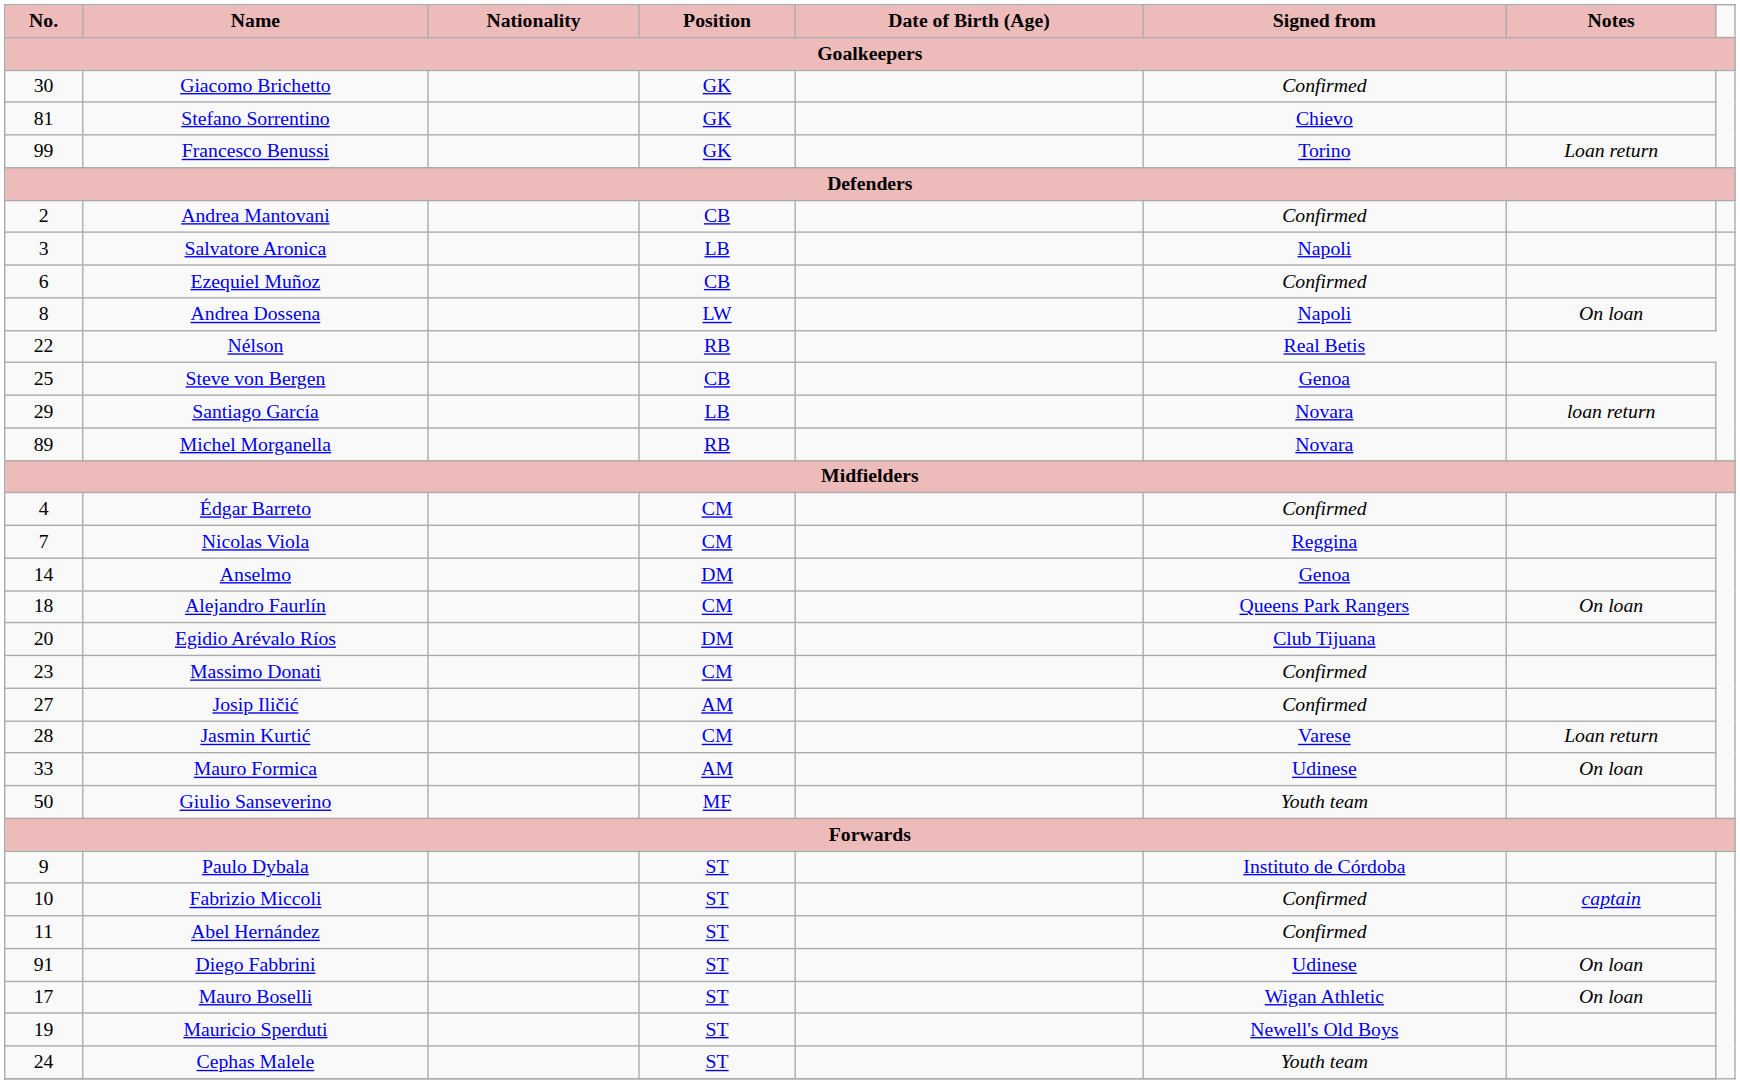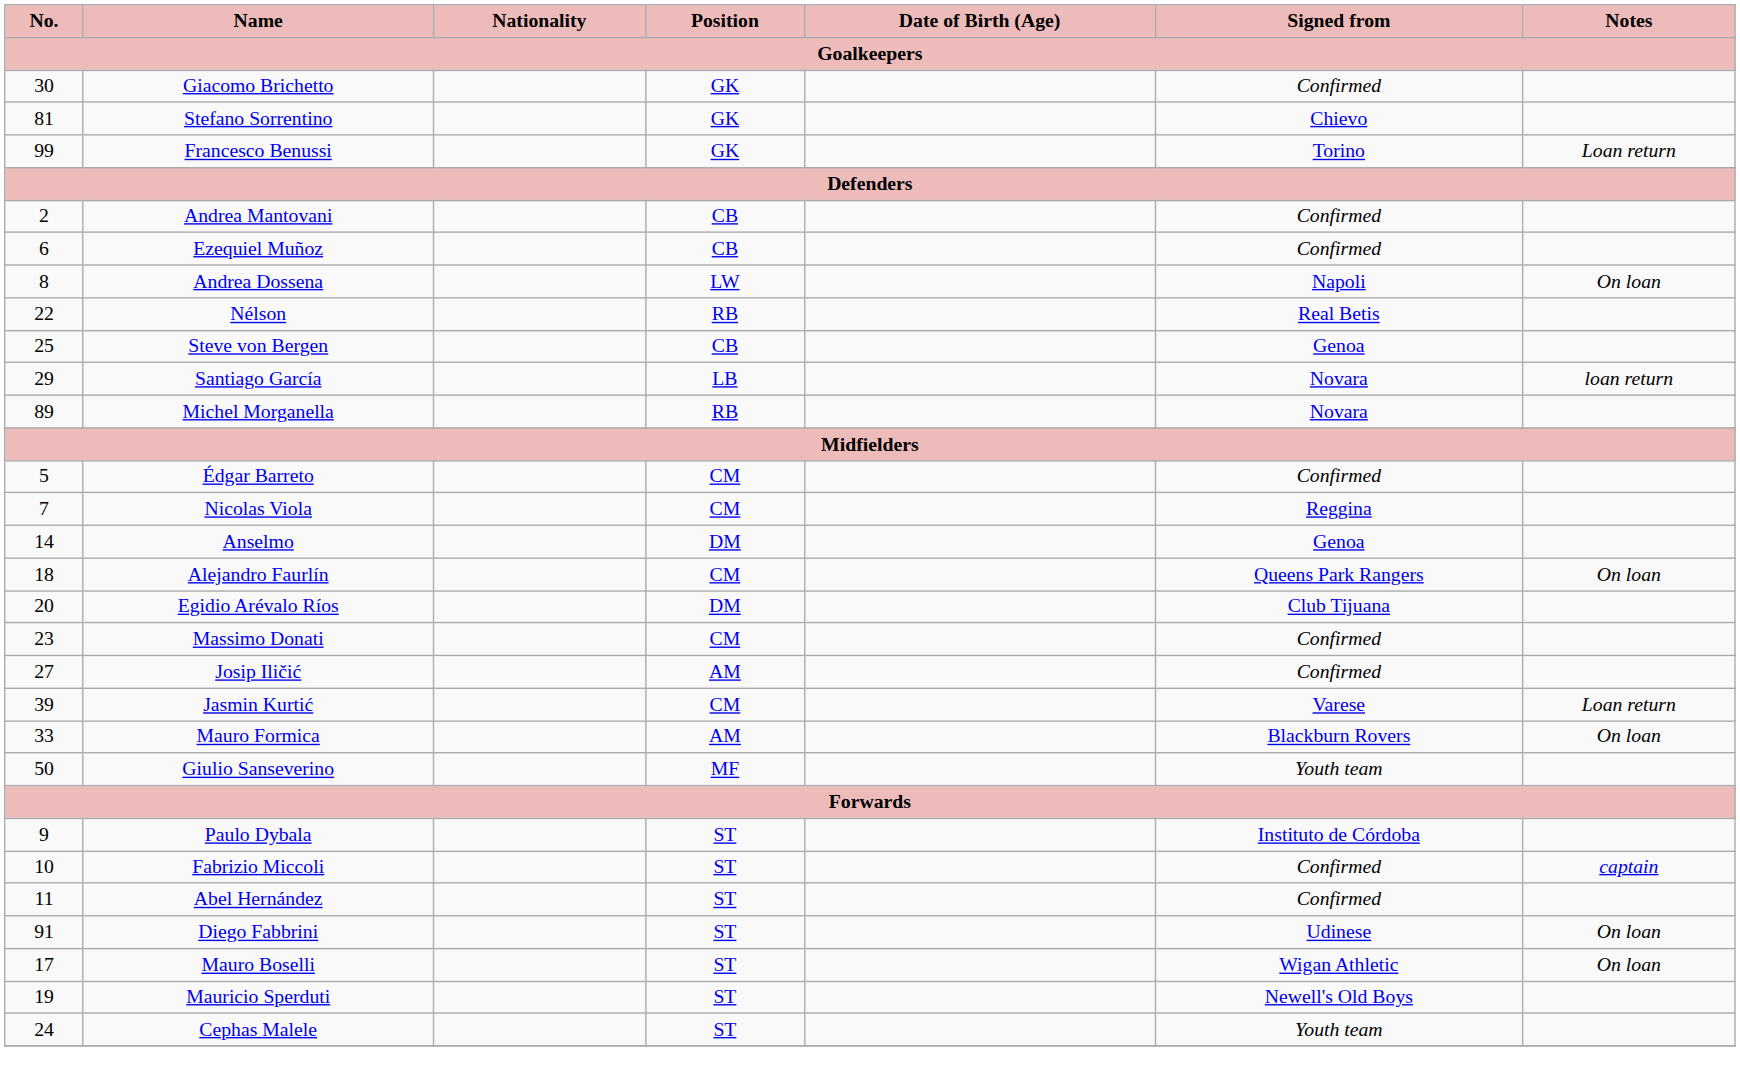- row: 3 | Salvatore Aronica | LB | Napoli
Édgar Barreto | No.: 4 -> 5
Jasmin Kurtić | No.: 28 -> 39
Mauro Formica | Signed from: Udinese -> Blackburn Rovers
